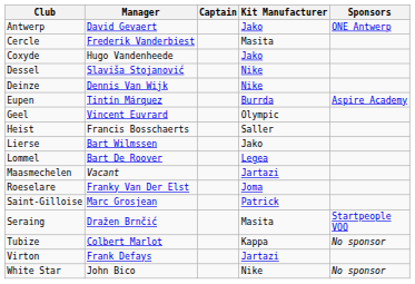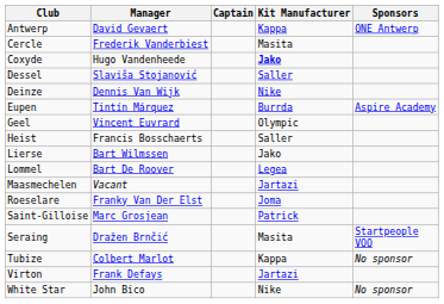Antwerp | Kit Manufacturer: Jako -> Kappa
Coxyde | Kit Manufacturer: normal -> bold
Dessel | Kit Manufacturer: Nike -> Saller
